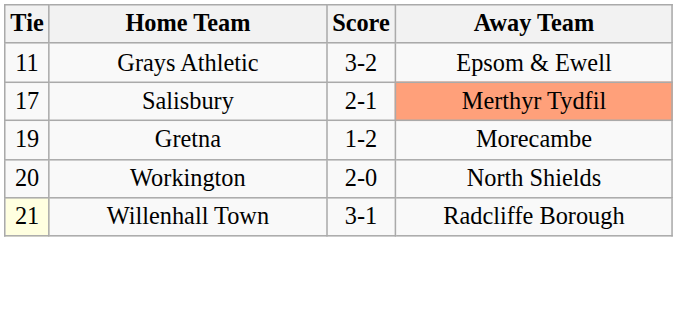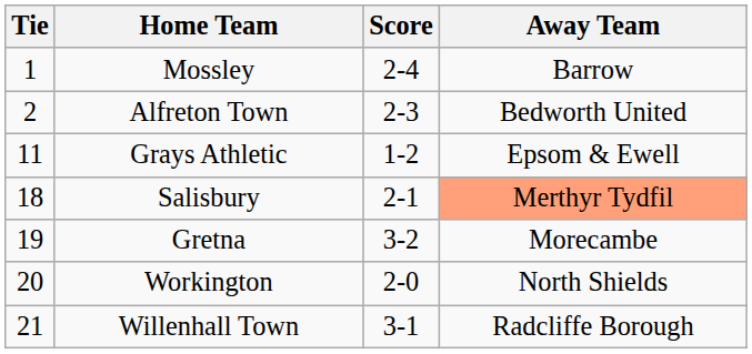+ row: 1 | Mossley | 2-4 | Barrow
+ row: 2 | Alfreton Town | 2-3 | Bedworth United
Grays Athletic | Score: 3-2 -> 1-2
Salisbury | Tie: 17 -> 18
Gretna | Score: 1-2 -> 3-2
Willenhall Town | Tie: lightyellow background -> no background
